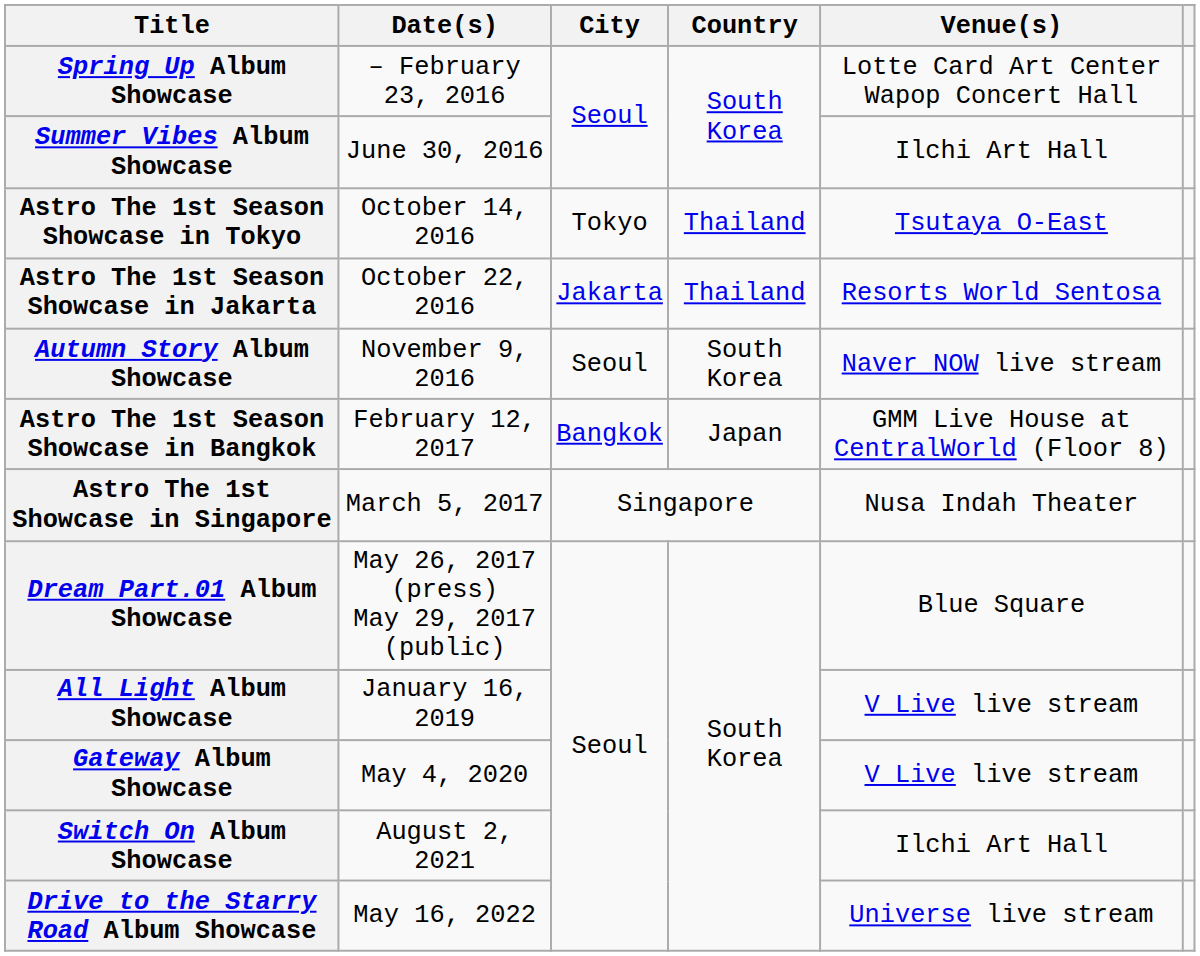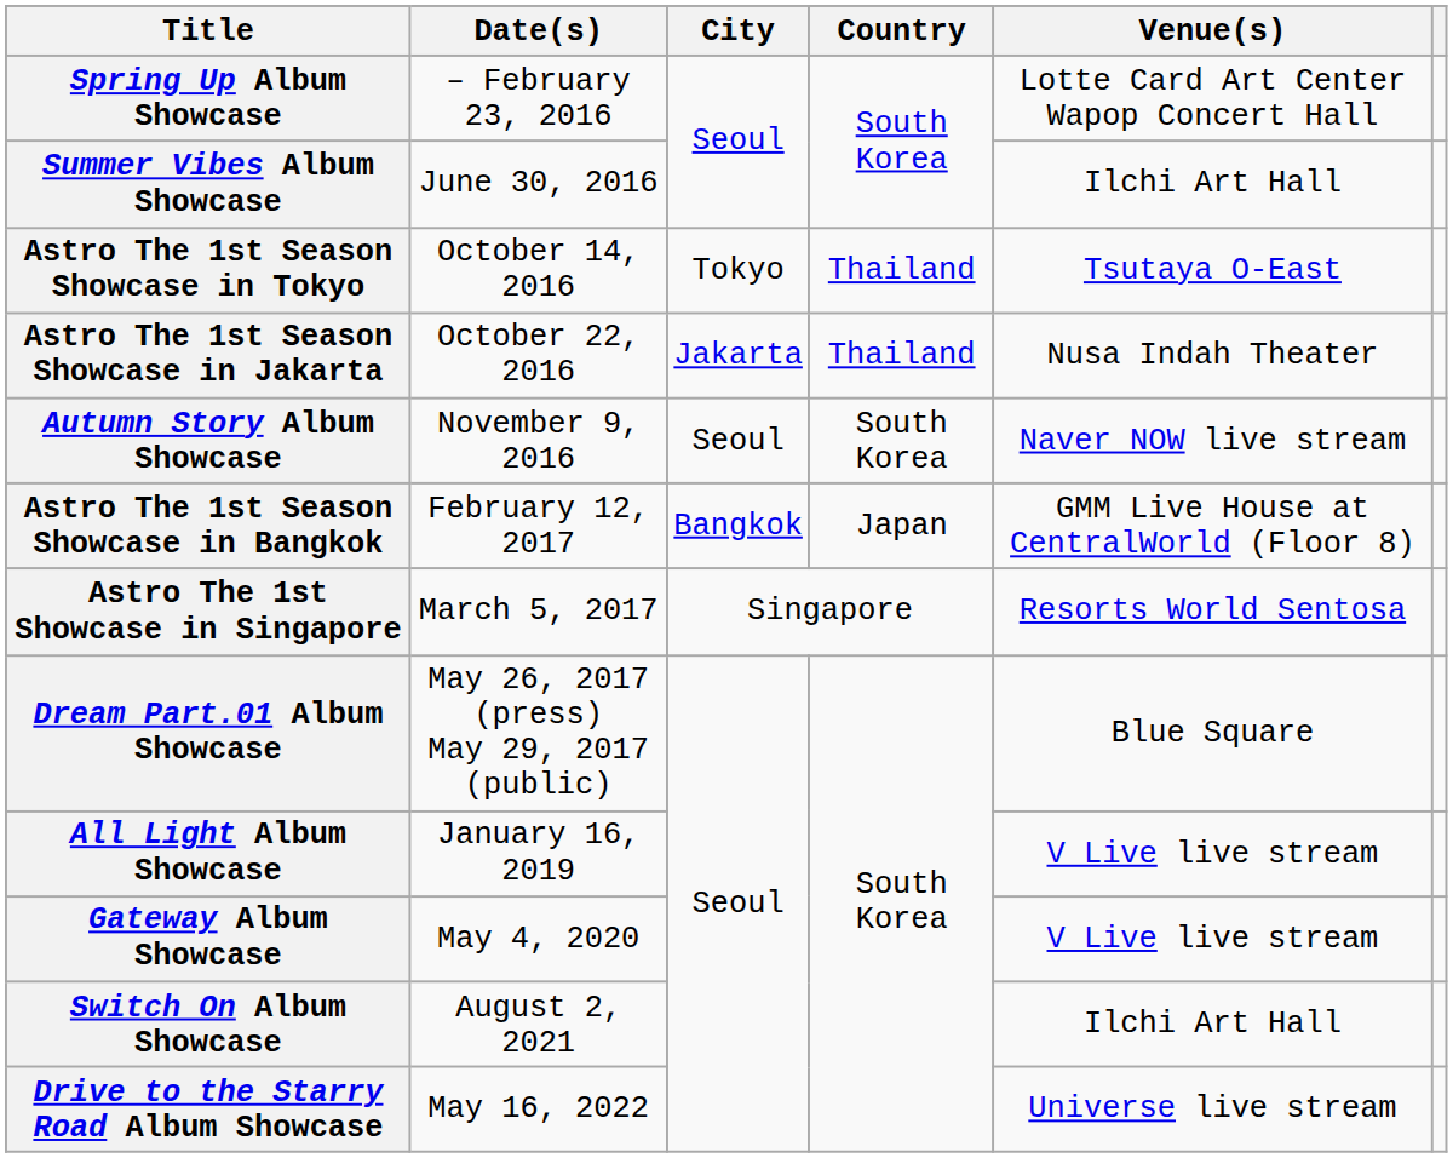Astro The 1st Season Showcase in Jakarta | Venue(s): Resorts World Sentosa -> Nusa Indah Theater
Astro The 1st Showcase in Singapore | Venue(s): Nusa Indah Theater -> Resorts World Sentosa
